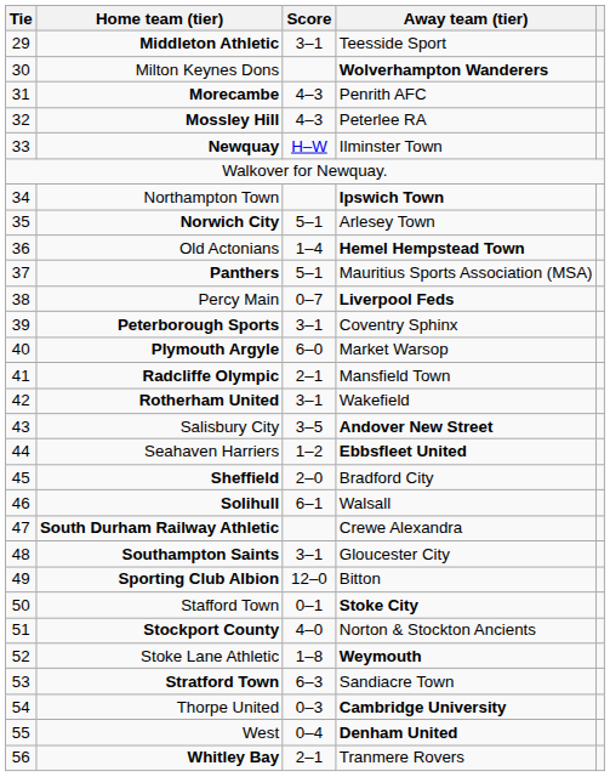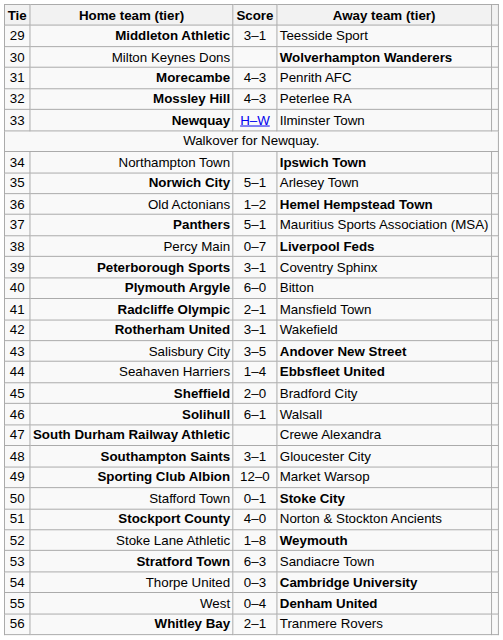Old Actonians | Score: 1–4 -> 1–2
Plymouth Argyle | Away team (tier): Market Warsop -> Bitton
Seahaven Harriers | Score: 1–2 -> 1–4
Sporting Club Albion | Away team (tier): Bitton -> Market Warsop
